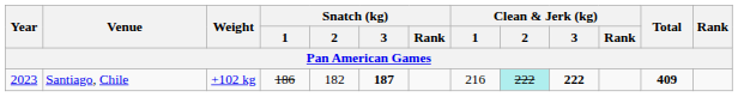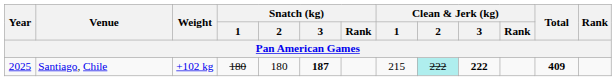Santiago, Chile | Year: 2023 -> 2025
Santiago, Chile | Snatch (kg) / 1: 186 -> 180
Santiago, Chile | Snatch (kg) / 2: 182 -> 180
Santiago, Chile | Clean & Jerk (kg) / 1: 216 -> 215
